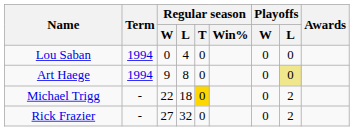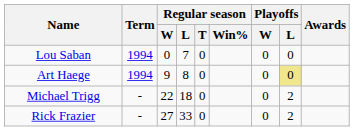Lou Saban | Regular season / L: 4 -> 7
Michael Trigg | Regular season / T: gold background -> no background
Rick Frazier | Regular season / L: 32 -> 33
